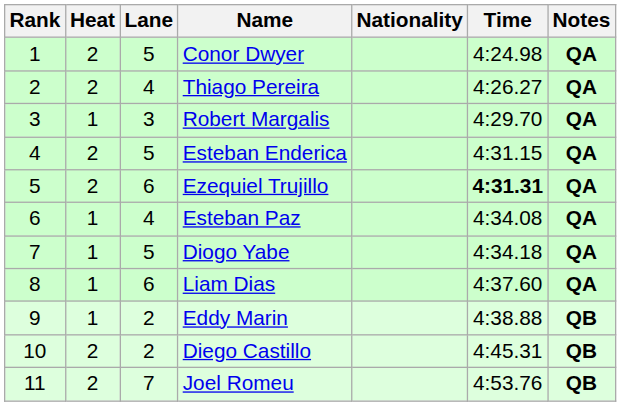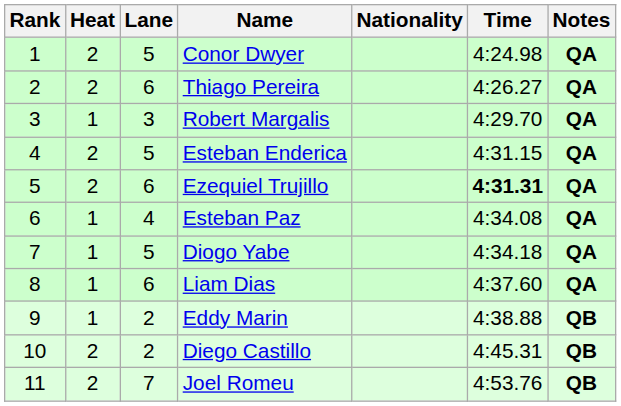Thiago Pereira | Lane: 4 -> 6
